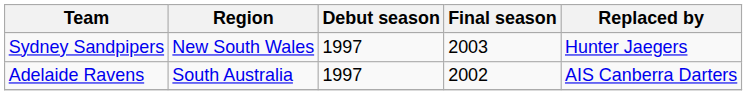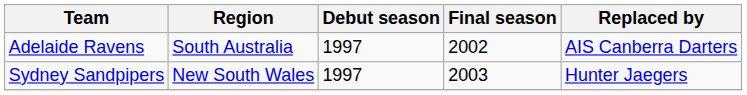rows swapped: Adelaide Ravens <-> Sydney Sandpipers
